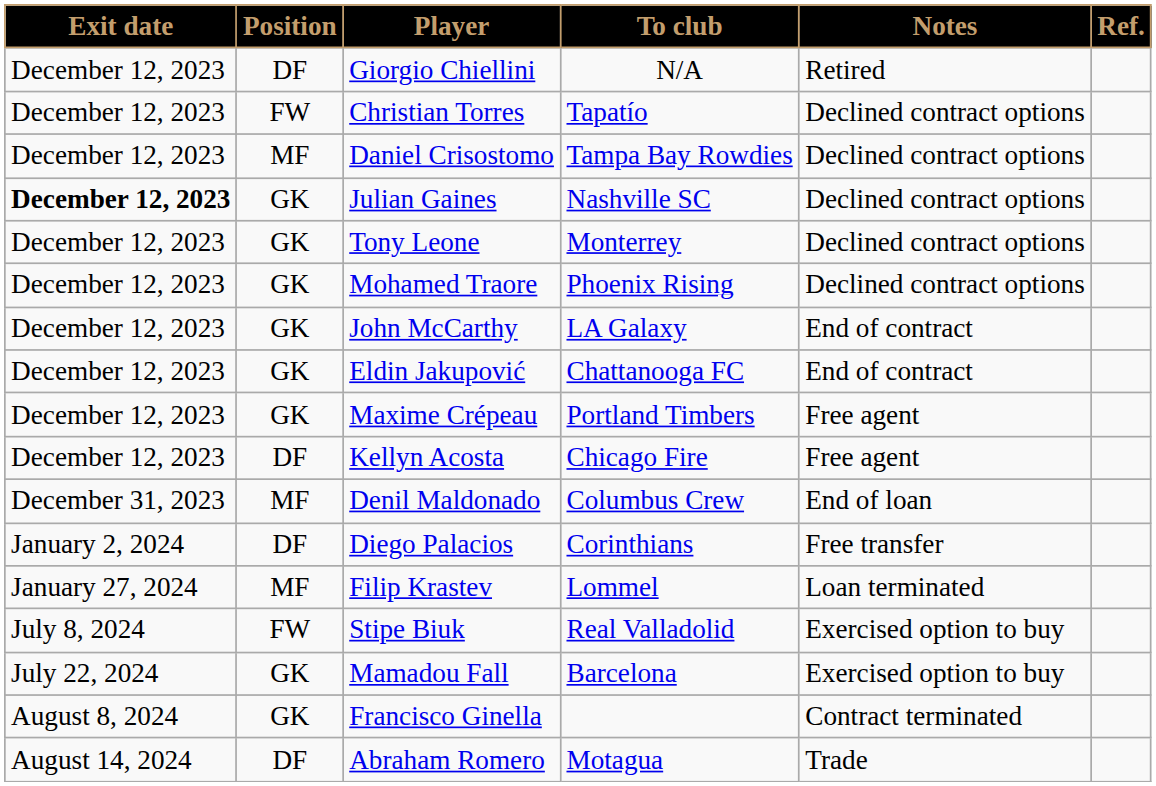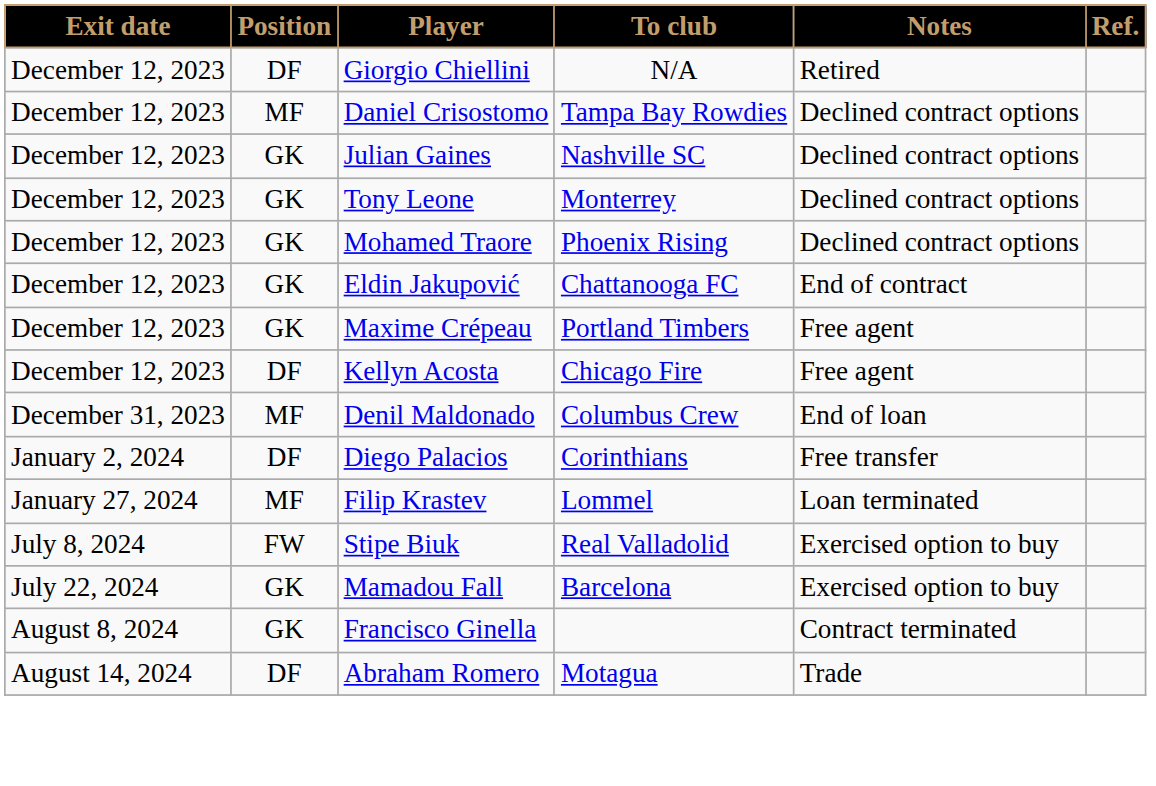- row: December 12, 2023 | FW | Christian Torres | Tapatío | Declined contract options
Julian Gaines | Exit date: bold -> normal
- row: December 12, 2023 | GK | John McCarthy | LA Galaxy | End of contract
